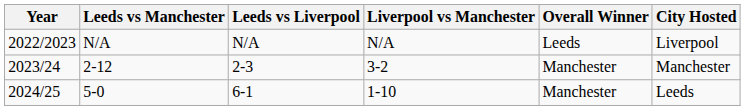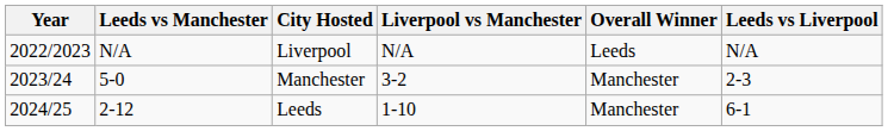columns swapped: Leeds vs Liverpool <-> City Hosted
2023/24 | Leeds vs Manchester: 2-12 -> 5-0
2024/25 | Leeds vs Manchester: 5-0 -> 2-12
